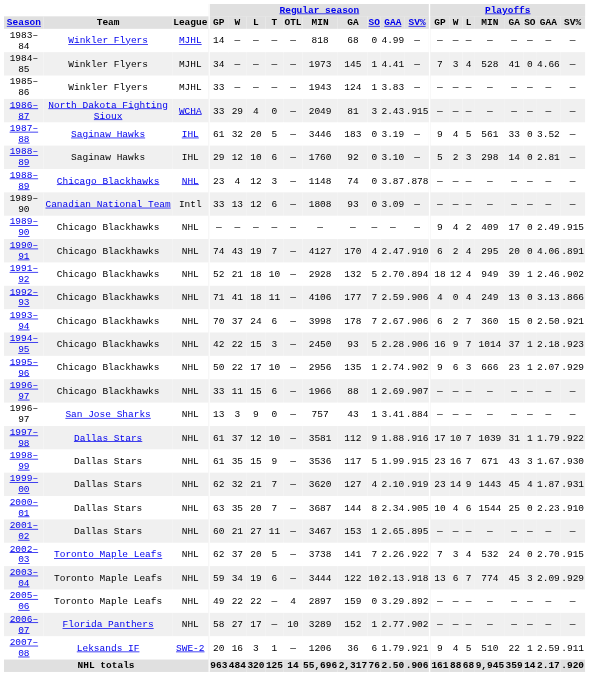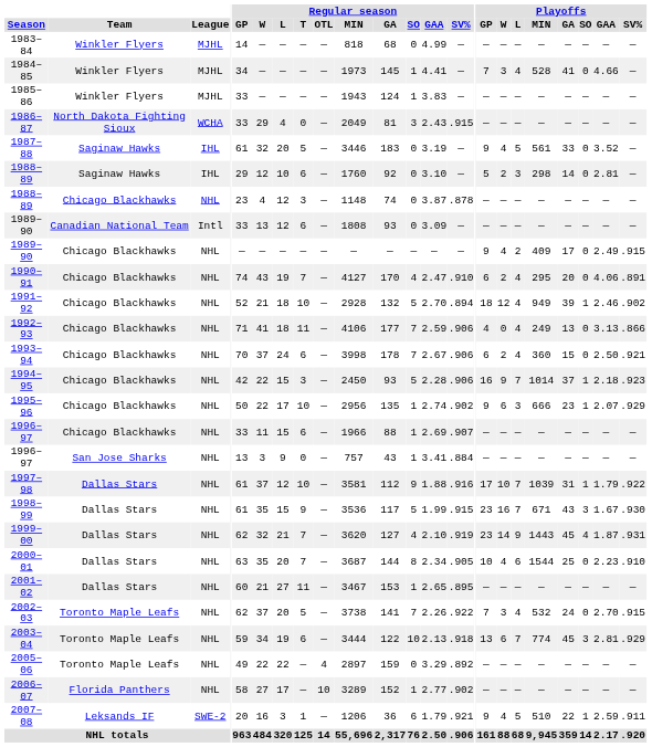1993–94 | Playoffs / L: 7 -> 4
2003–04 | Playoffs / GAA: 2.09 -> 2.81
